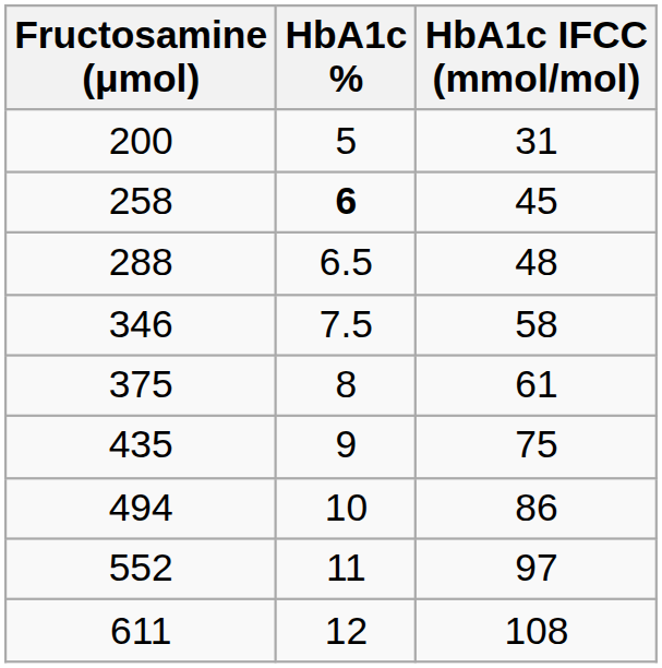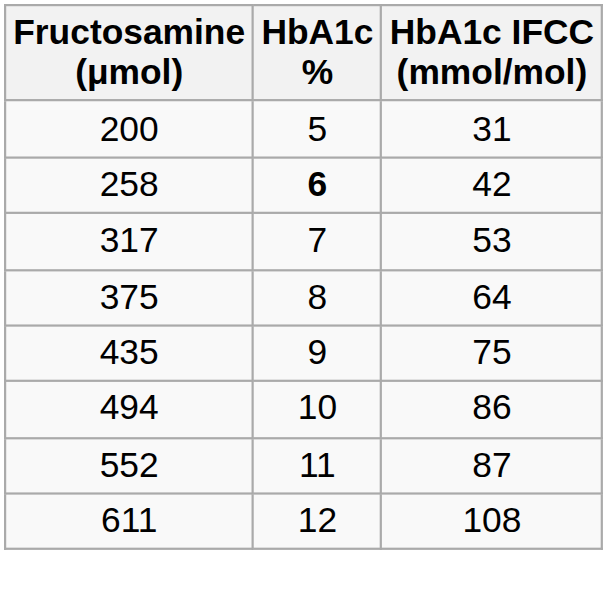258 | HbA1c IFCC (mmol/mol): 45 -> 42
- row: 288 | 6.5 | 48
+ row: 317 | 7 | 53
- row: 346 | 7.5 | 58
375 | HbA1c IFCC (mmol/mol): 61 -> 64
552 | HbA1c IFCC (mmol/mol): 97 -> 87
